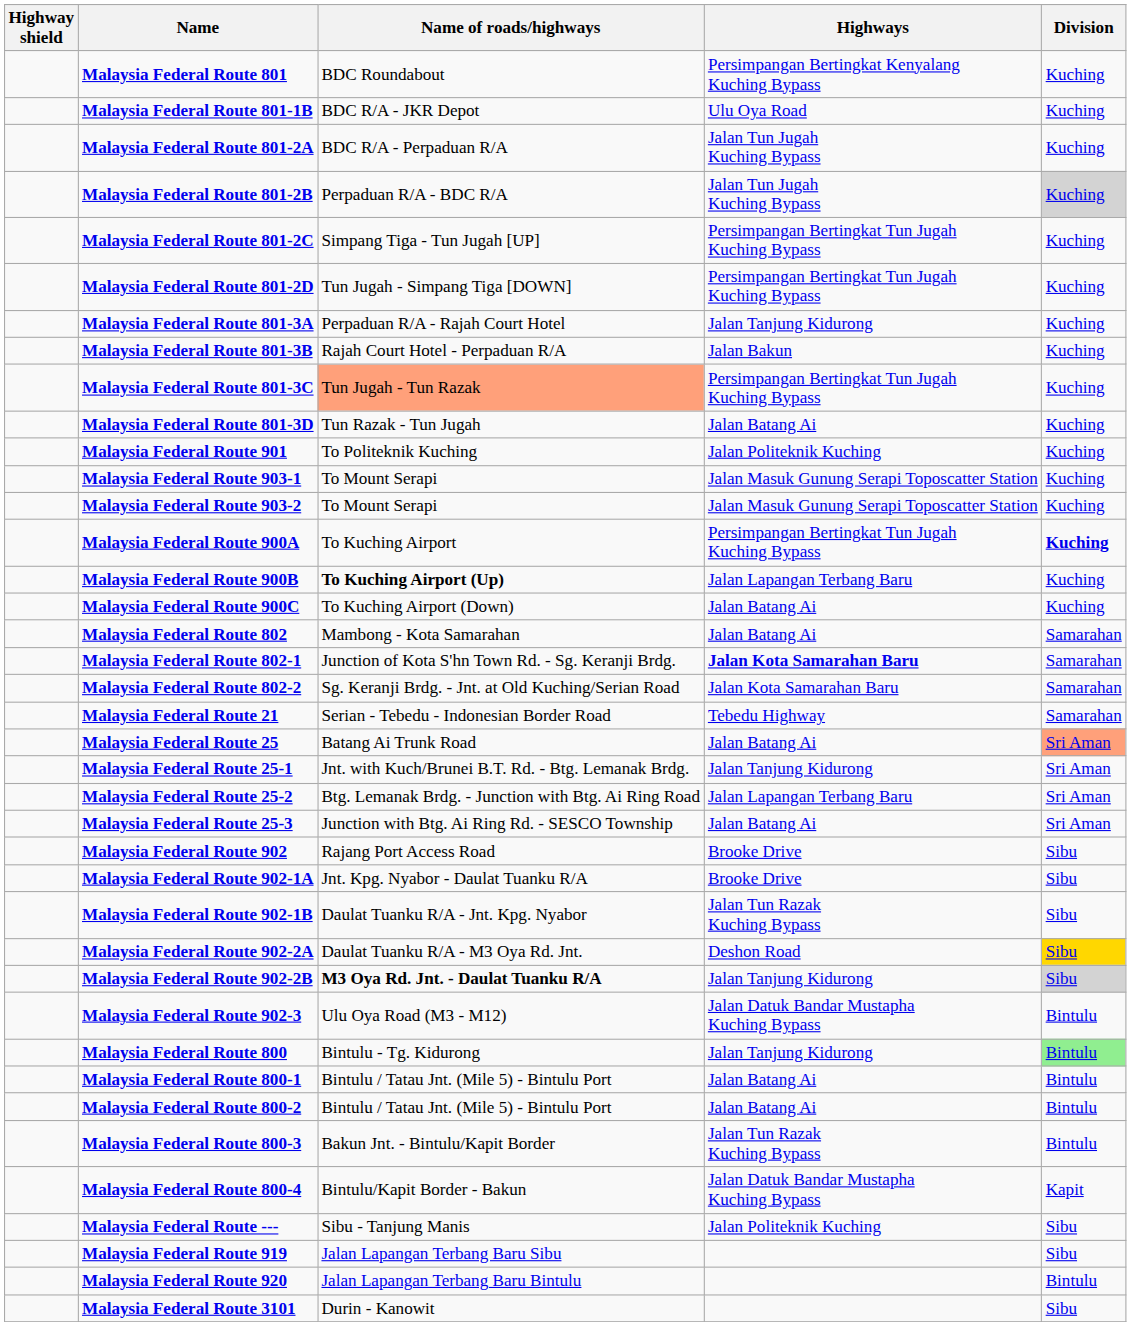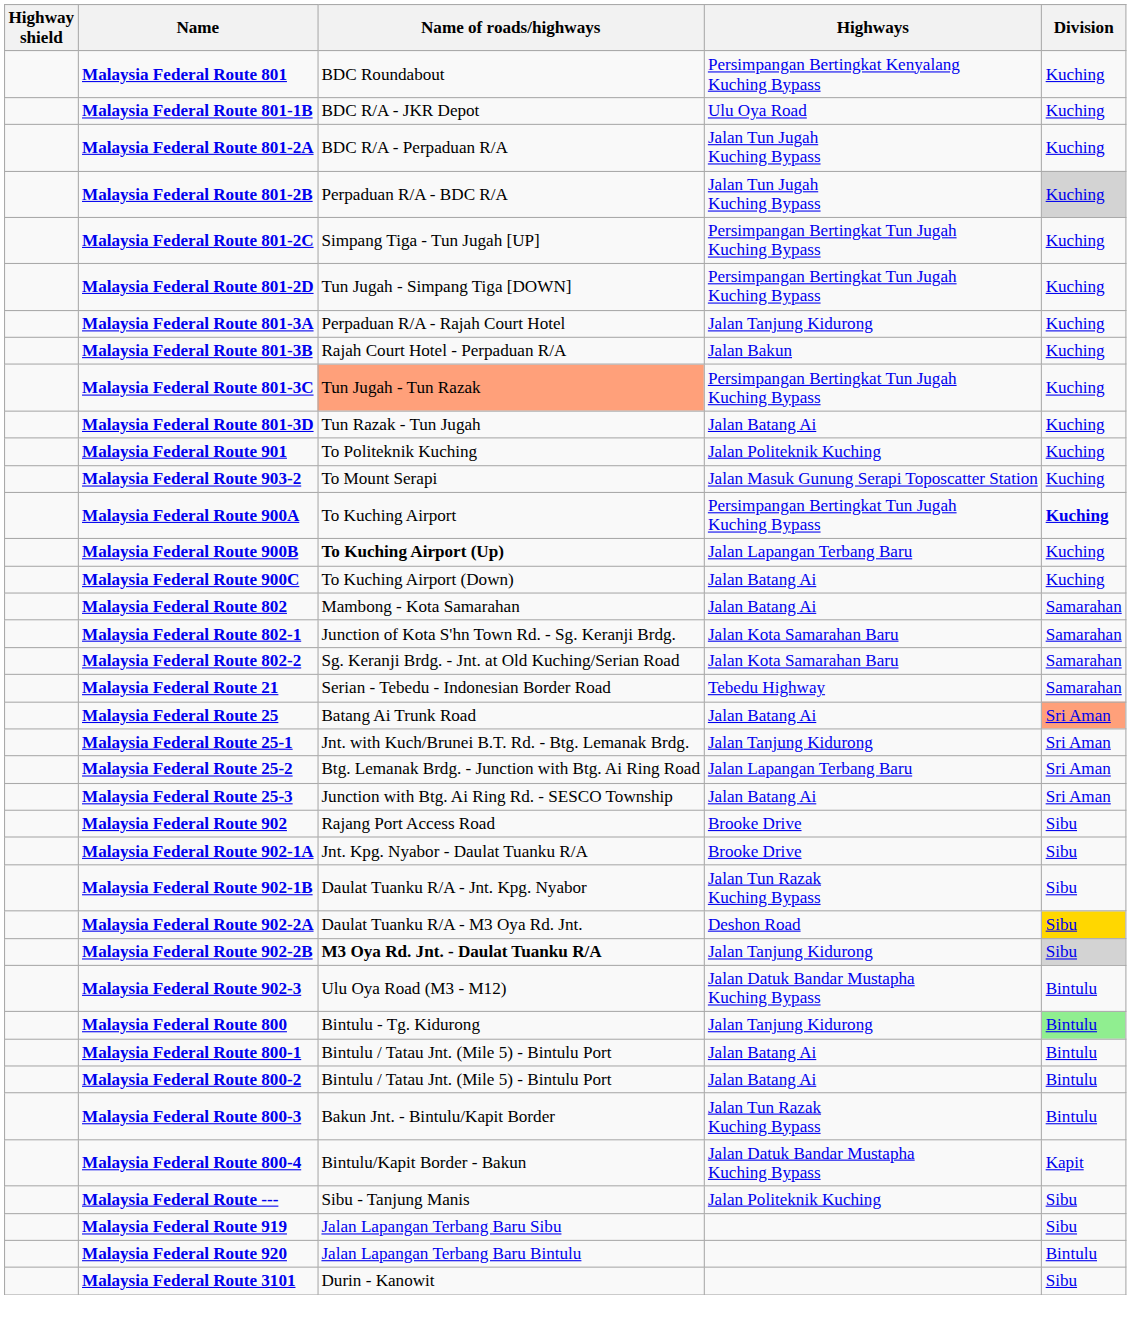- row: Malaysia Federal Route 903-1 | To Mount Serapi | Jalan Masuk Gunung Serapi Toposcatter Station | Kuching
Malaysia Federal Route 802-1 | Highways: bold -> normal
